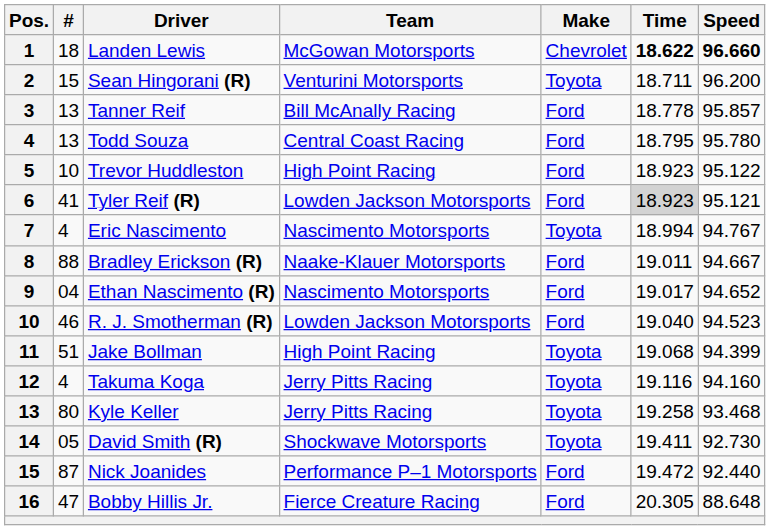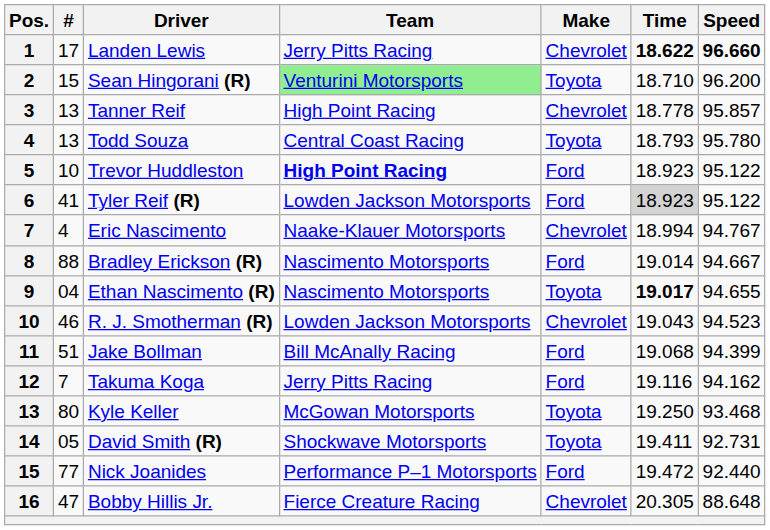Landen Lewis | #: 18 -> 17
Landen Lewis | Team: McGowan Motorsports -> Jerry Pitts Racing
Sean Hingorani (R) | Team: no background -> lightgreen background
Sean Hingorani (R) | Time: 18.711 -> 18.710
Tanner Reif | Team: Bill McAnally Racing -> High Point Racing
Tanner Reif | Make: Ford -> Chevrolet
Todd Souza | Make: Ford -> Toyota
Todd Souza | Time: 18.795 -> 18.793
Trevor Huddleston | Team: normal -> bold
Tyler Reif (R) | Speed: 95.121 -> 95.122
Eric Nascimento | Team: Nascimento Motorsports -> Naake-Klauer Motorsports
Eric Nascimento | Make: Toyota -> Chevrolet
Bradley Erickson (R) | Team: Naake-Klauer Motorsports -> Nascimento Motorsports
Bradley Erickson (R) | Time: 19.011 -> 19.014
Ethan Nascimento (R) | Make: Ford -> Toyota
Ethan Nascimento (R) | Time: normal -> bold
Ethan Nascimento (R) | Speed: 94.652 -> 94.655
R. J. Smotherman (R) | Make: Ford -> Chevrolet
R. J. Smotherman (R) | Time: 19.040 -> 19.043
Jake Bollman | Team: High Point Racing -> Bill McAnally Racing
Jake Bollman | Make: Toyota -> Ford
Takuma Koga | #: 4 -> 7
Takuma Koga | Make: Toyota -> Ford
Takuma Koga | Speed: 94.160 -> 94.162
Kyle Keller | Team: Jerry Pitts Racing -> McGowan Motorsports
Kyle Keller | Time: 19.258 -> 19.250
David Smith (R) | Speed: 92.730 -> 92.731
Nick Joanides | #: 87 -> 77
Bobby Hillis Jr. | Make: Ford -> Chevrolet
